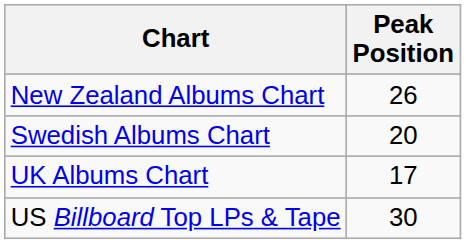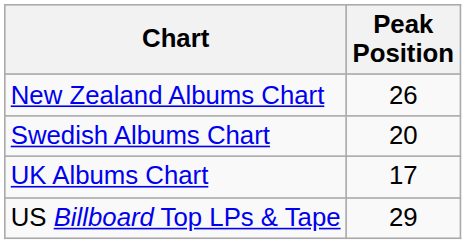US Billboard Top LPs & Tape | Peak Position: 30 -> 29
